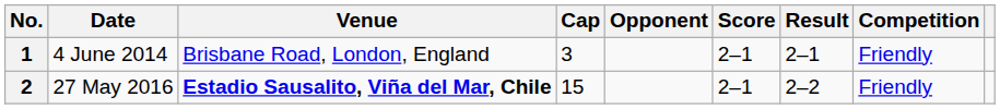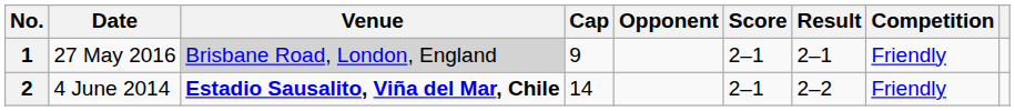1 | Date: 4 June 2014 -> 27 May 2016
1 | Venue: no background -> lightgrey background
1 | Cap: 3 -> 9
2 | Date: 27 May 2016 -> 4 June 2014
2 | Cap: 15 -> 14
